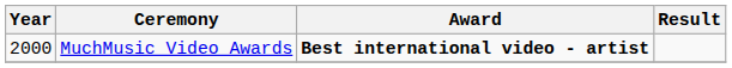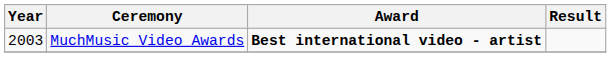MuchMusic Video Awards | Year: 2000 -> 2003
